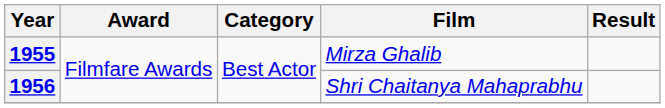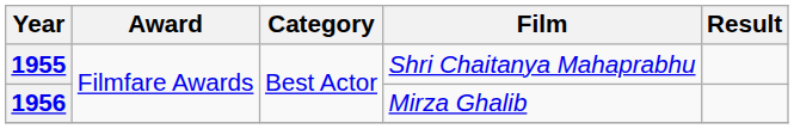1955 | Film: Mirza Ghalib -> Shri Chaitanya Mahaprabhu
1956 | Film: Shri Chaitanya Mahaprabhu -> Mirza Ghalib
